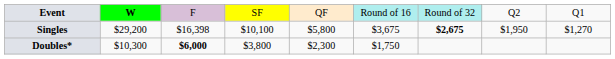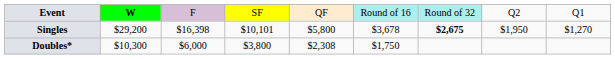Singles | column 4: $10,100 -> $10,101
Singles | column 6: $3,675 -> $3,678
Doubles* | column 3: bold -> normal
Doubles* | column 5: $2,300 -> $2,308
